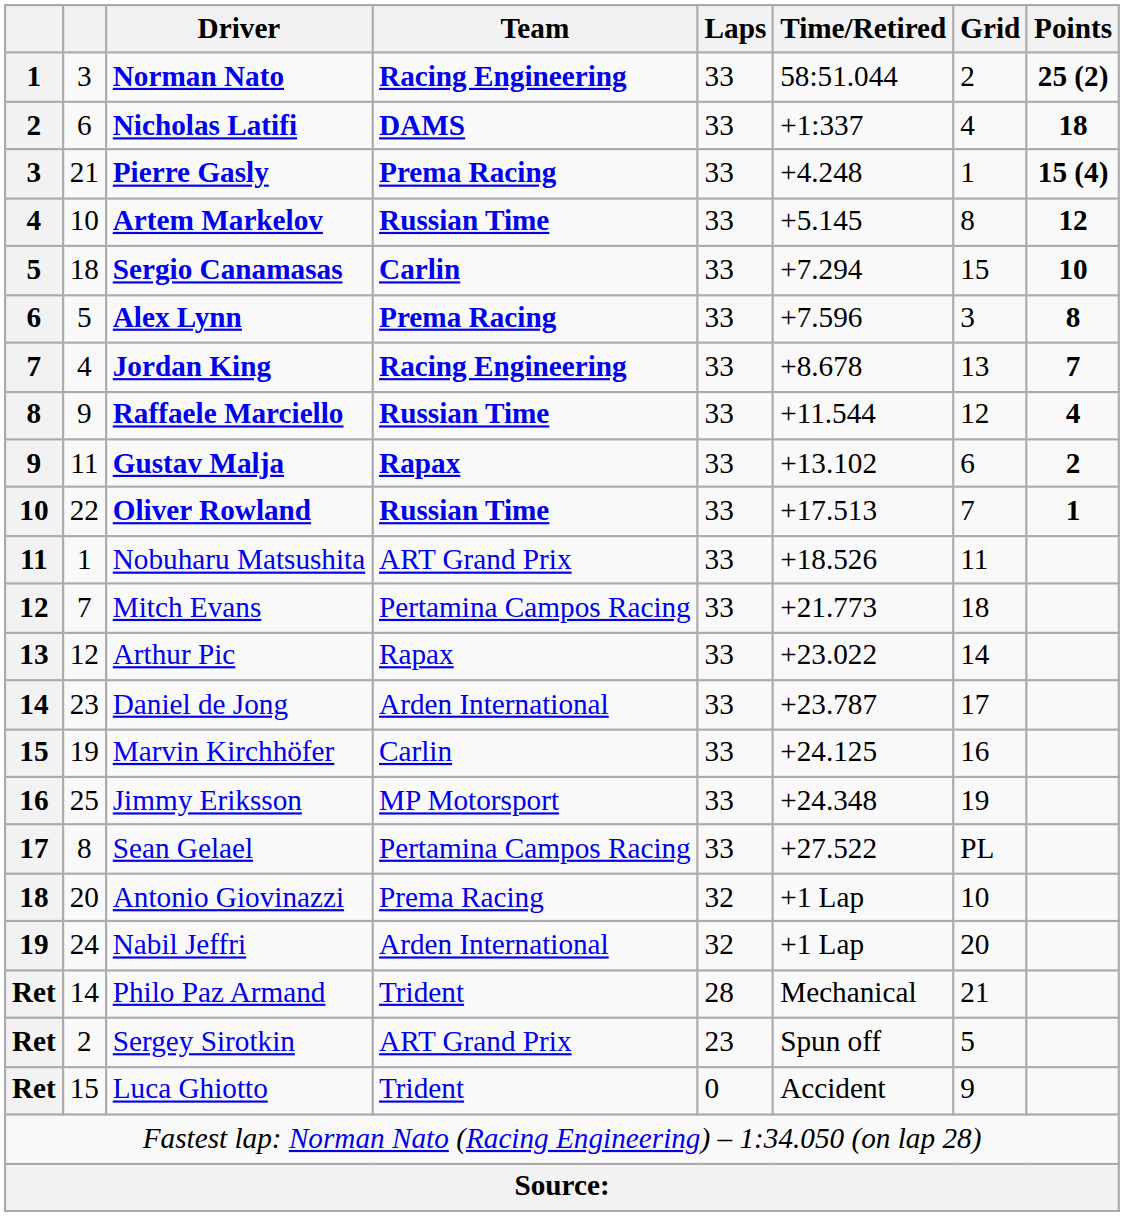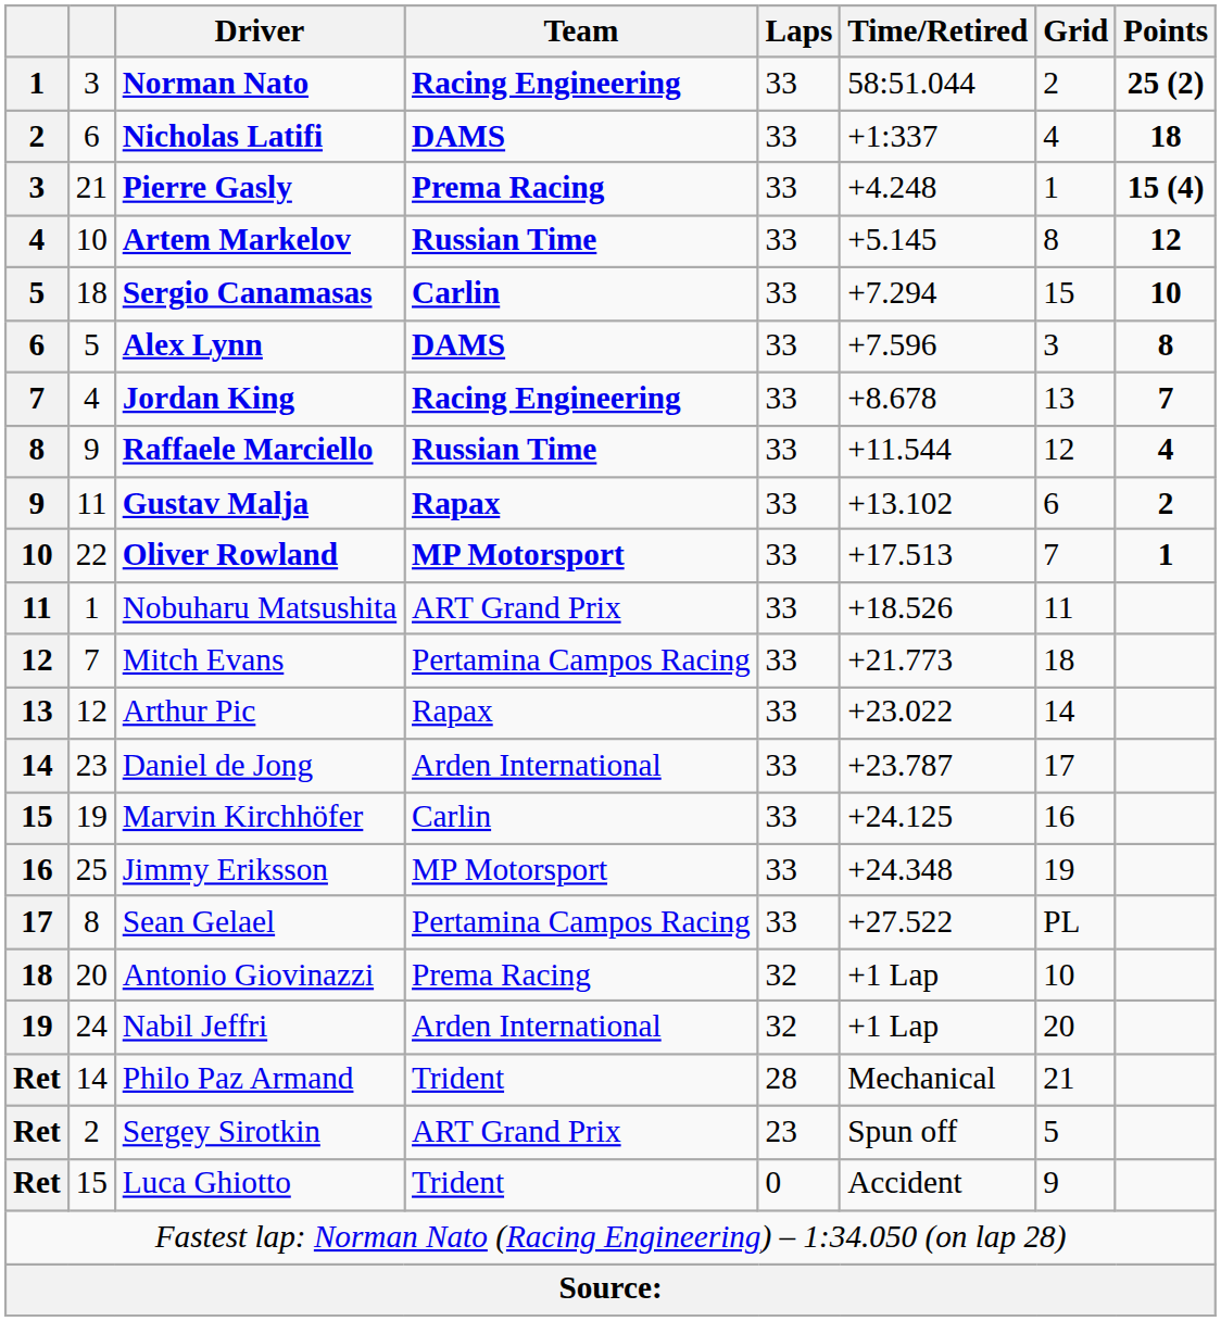Alex Lynn | Team: Prema Racing -> DAMS
Oliver Rowland | Team: Russian Time -> MP Motorsport
